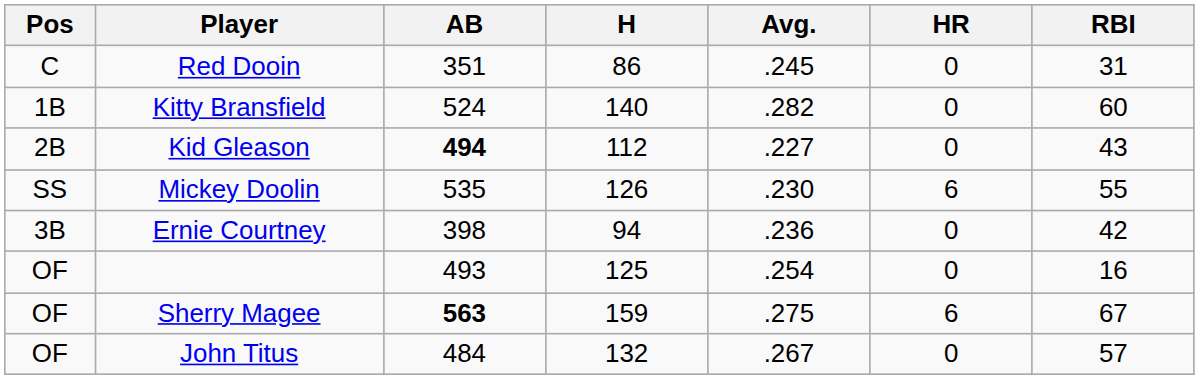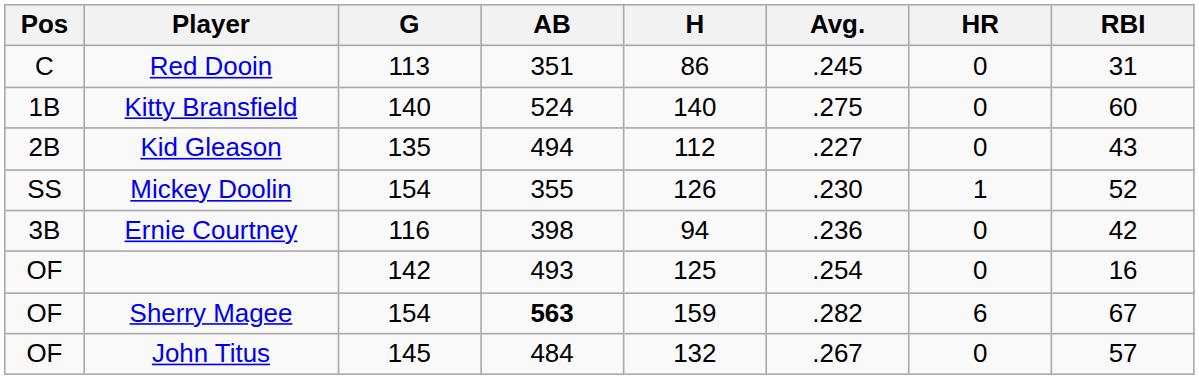+ column: G | 113 | 140 | 135 | 154 | 116 | 142 | 154 | 145
Kitty Bransfield | Avg.: .282 -> .275
Kid Gleason | AB: bold -> normal
Mickey Doolin | AB: 535 -> 355
Mickey Doolin | HR: 6 -> 1
Mickey Doolin | RBI: 55 -> 52
Sherry Magee | Avg.: .275 -> .282
